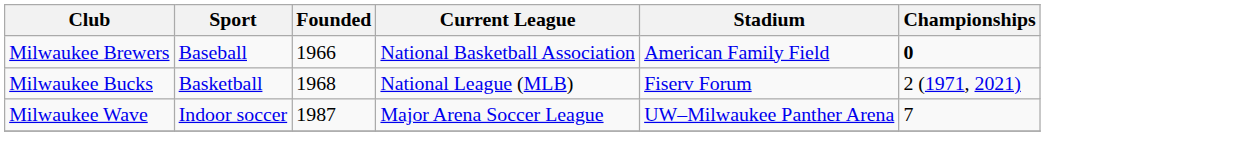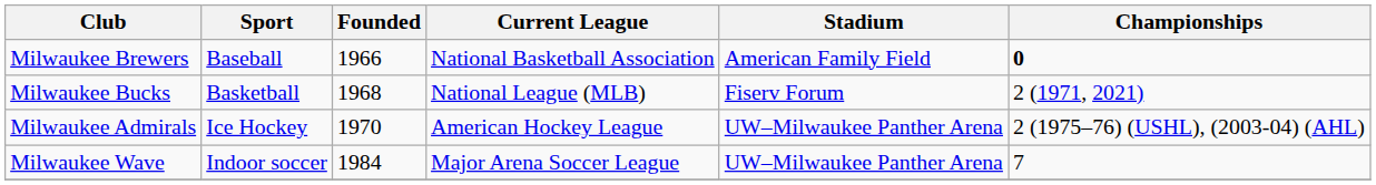+ row: Milwaukee Admirals | Ice Hockey | 1970 | American Hockey League | UW–Milwaukee Panther Arena | 2 (1975–76) (USHL), (2003-04) (AHL)
Milwaukee Wave | Founded: 1987 -> 1984
